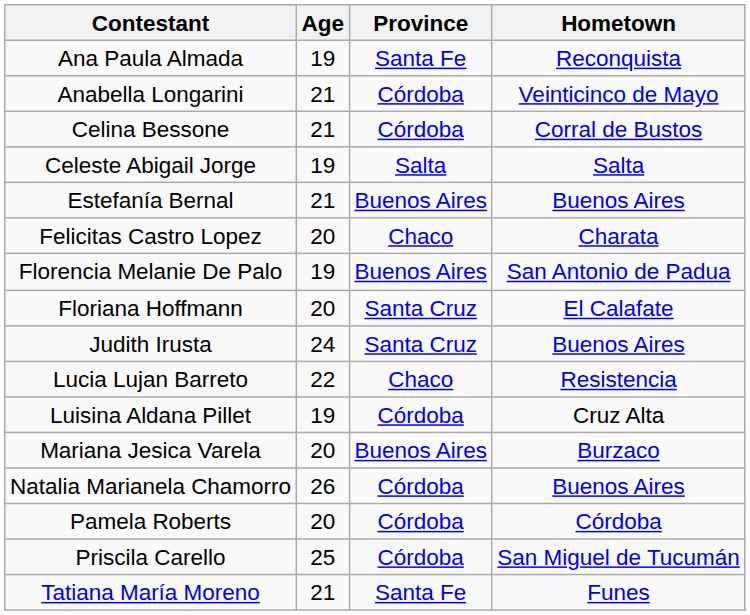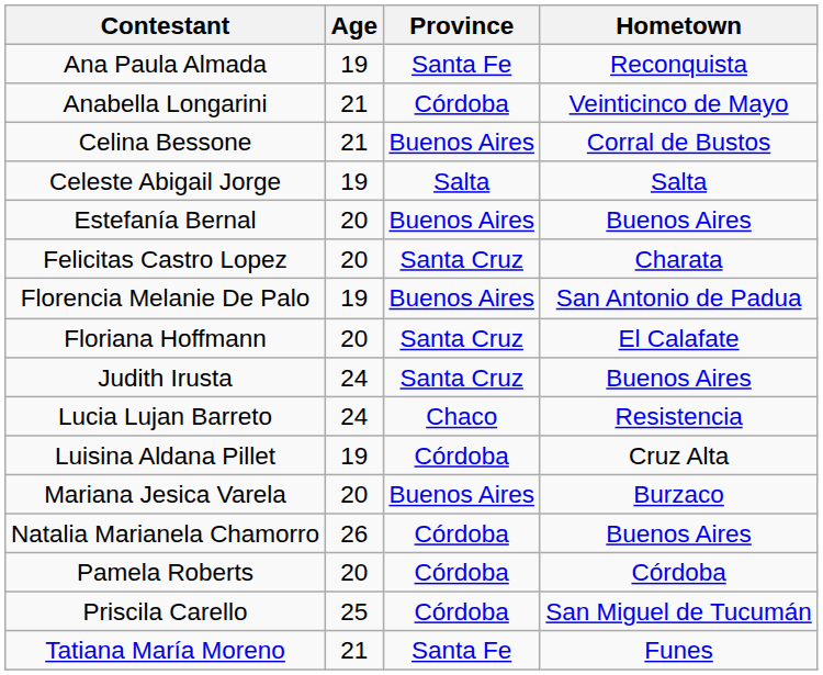Celina Bessone | Province: Córdoba -> Buenos Aires
Estefanía Bernal | Age: 21 -> 20
Felicitas Castro Lopez | Province: Chaco -> Santa Cruz
Lucia Lujan Barreto | Age: 22 -> 24
